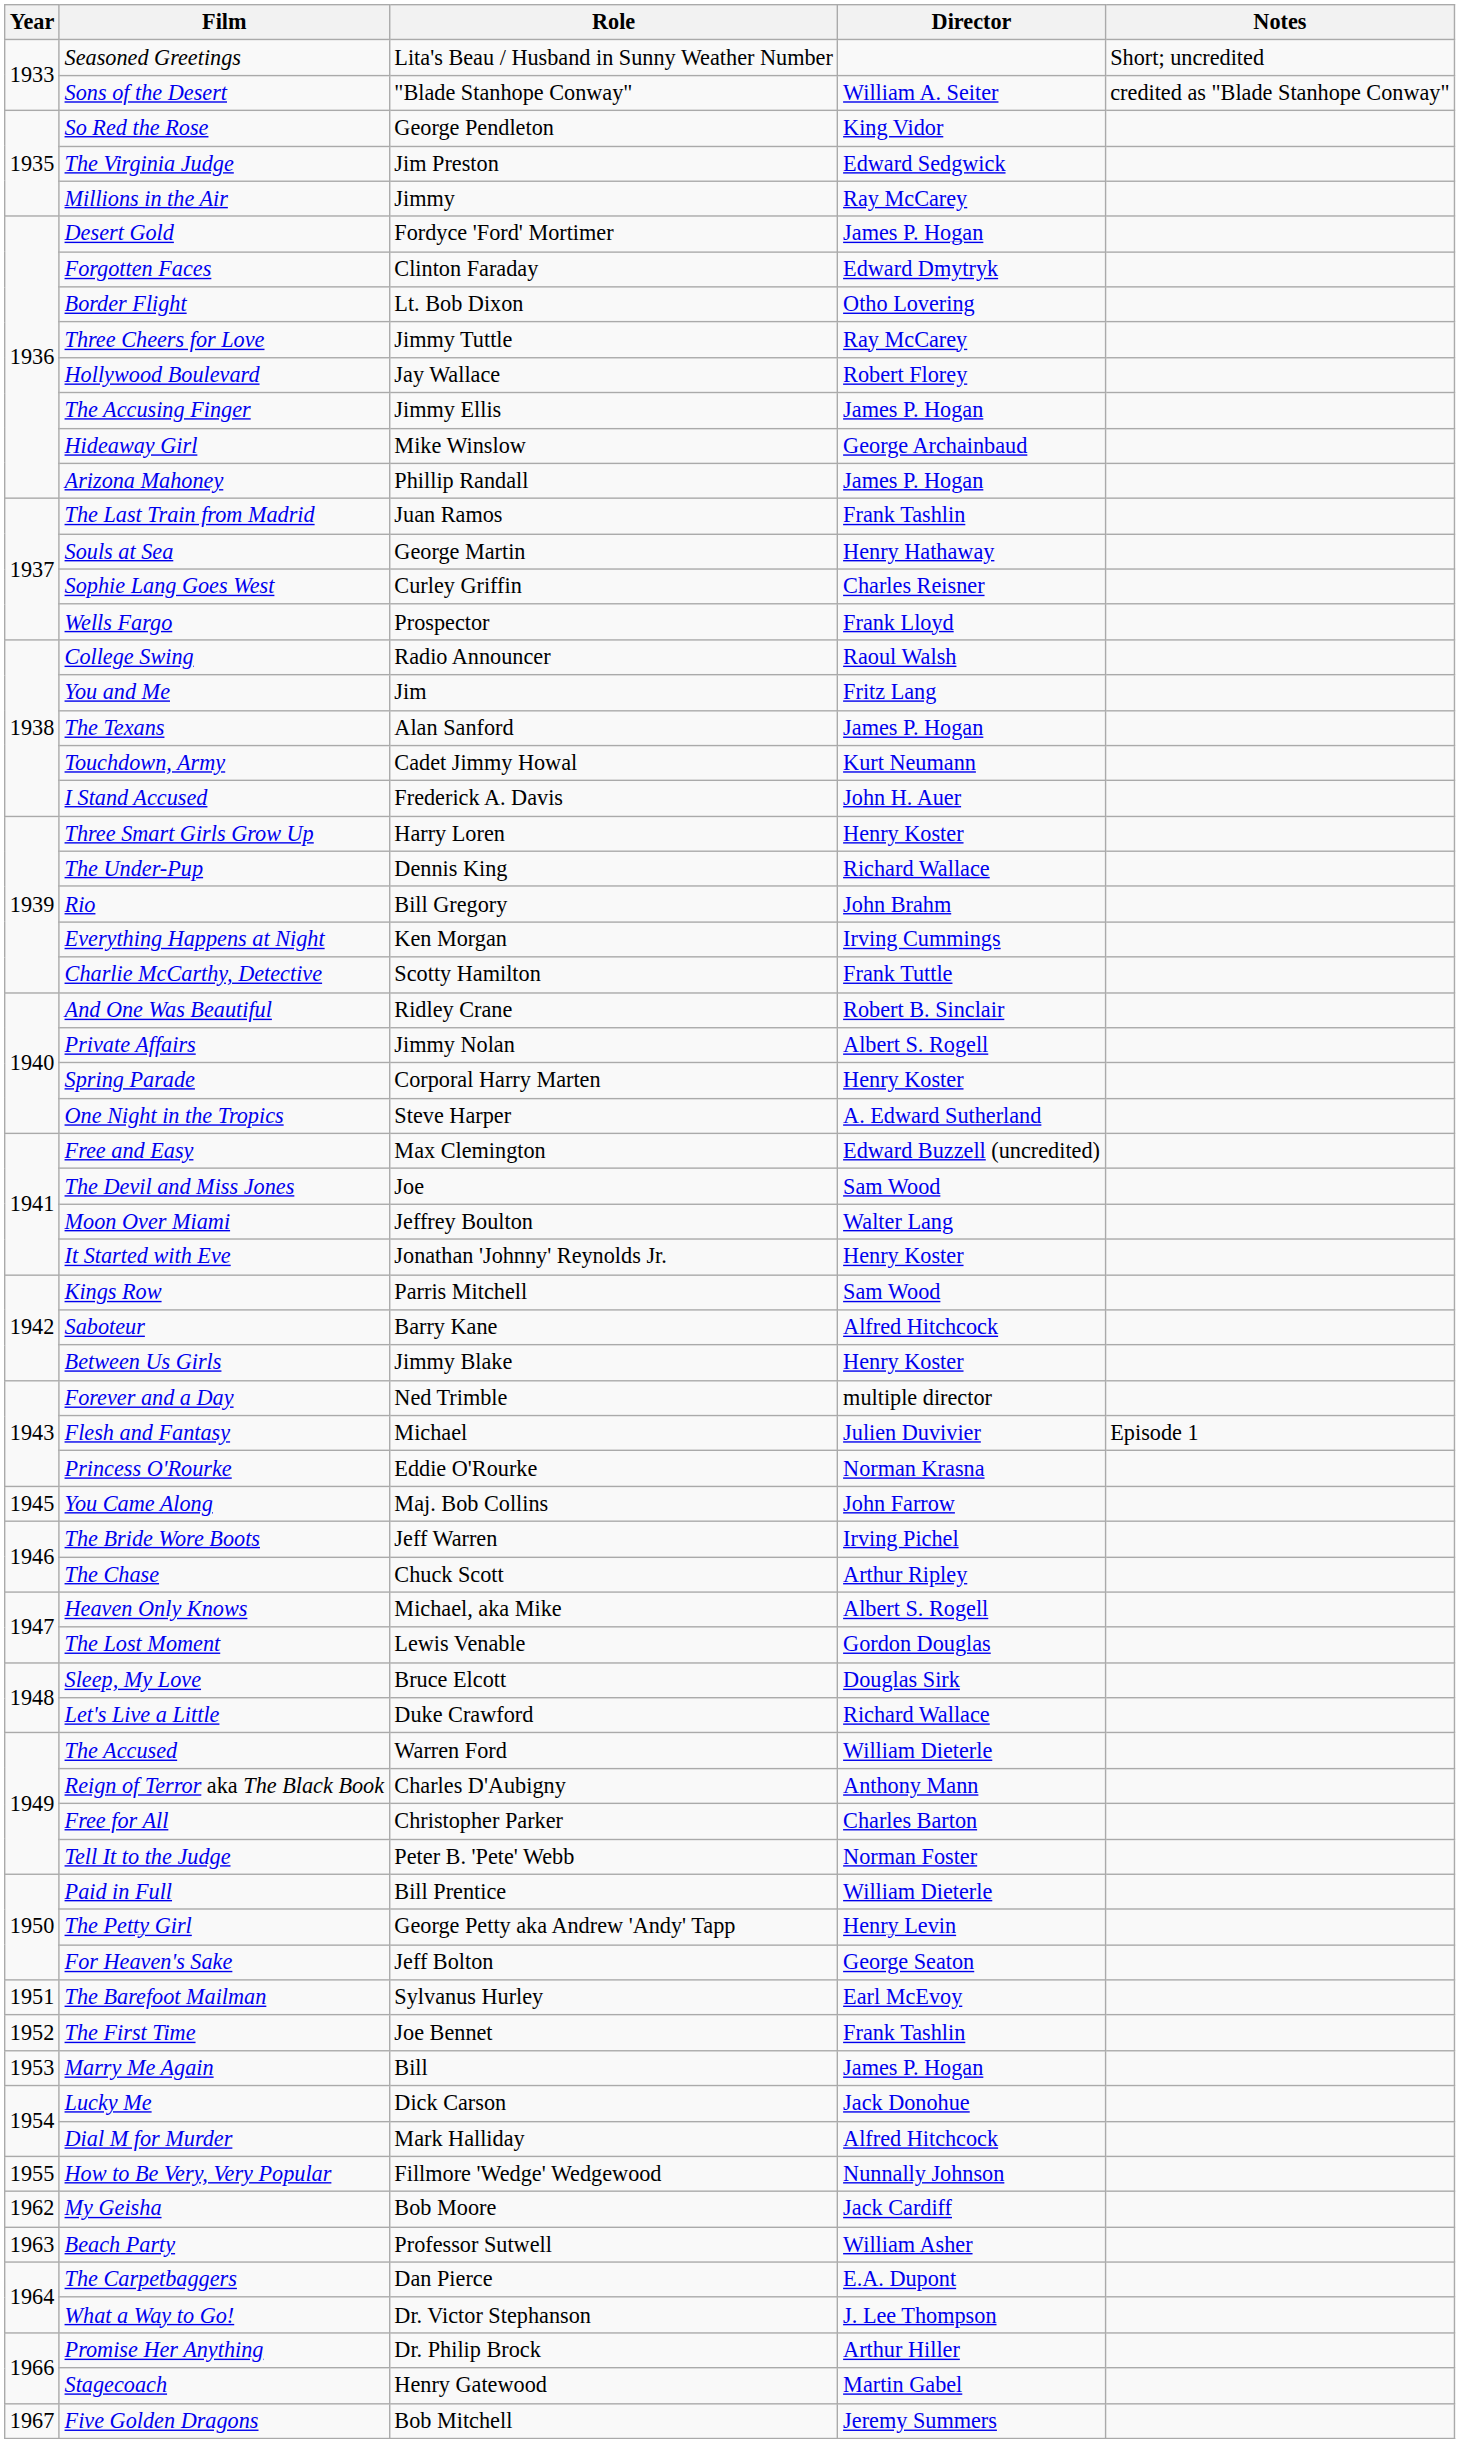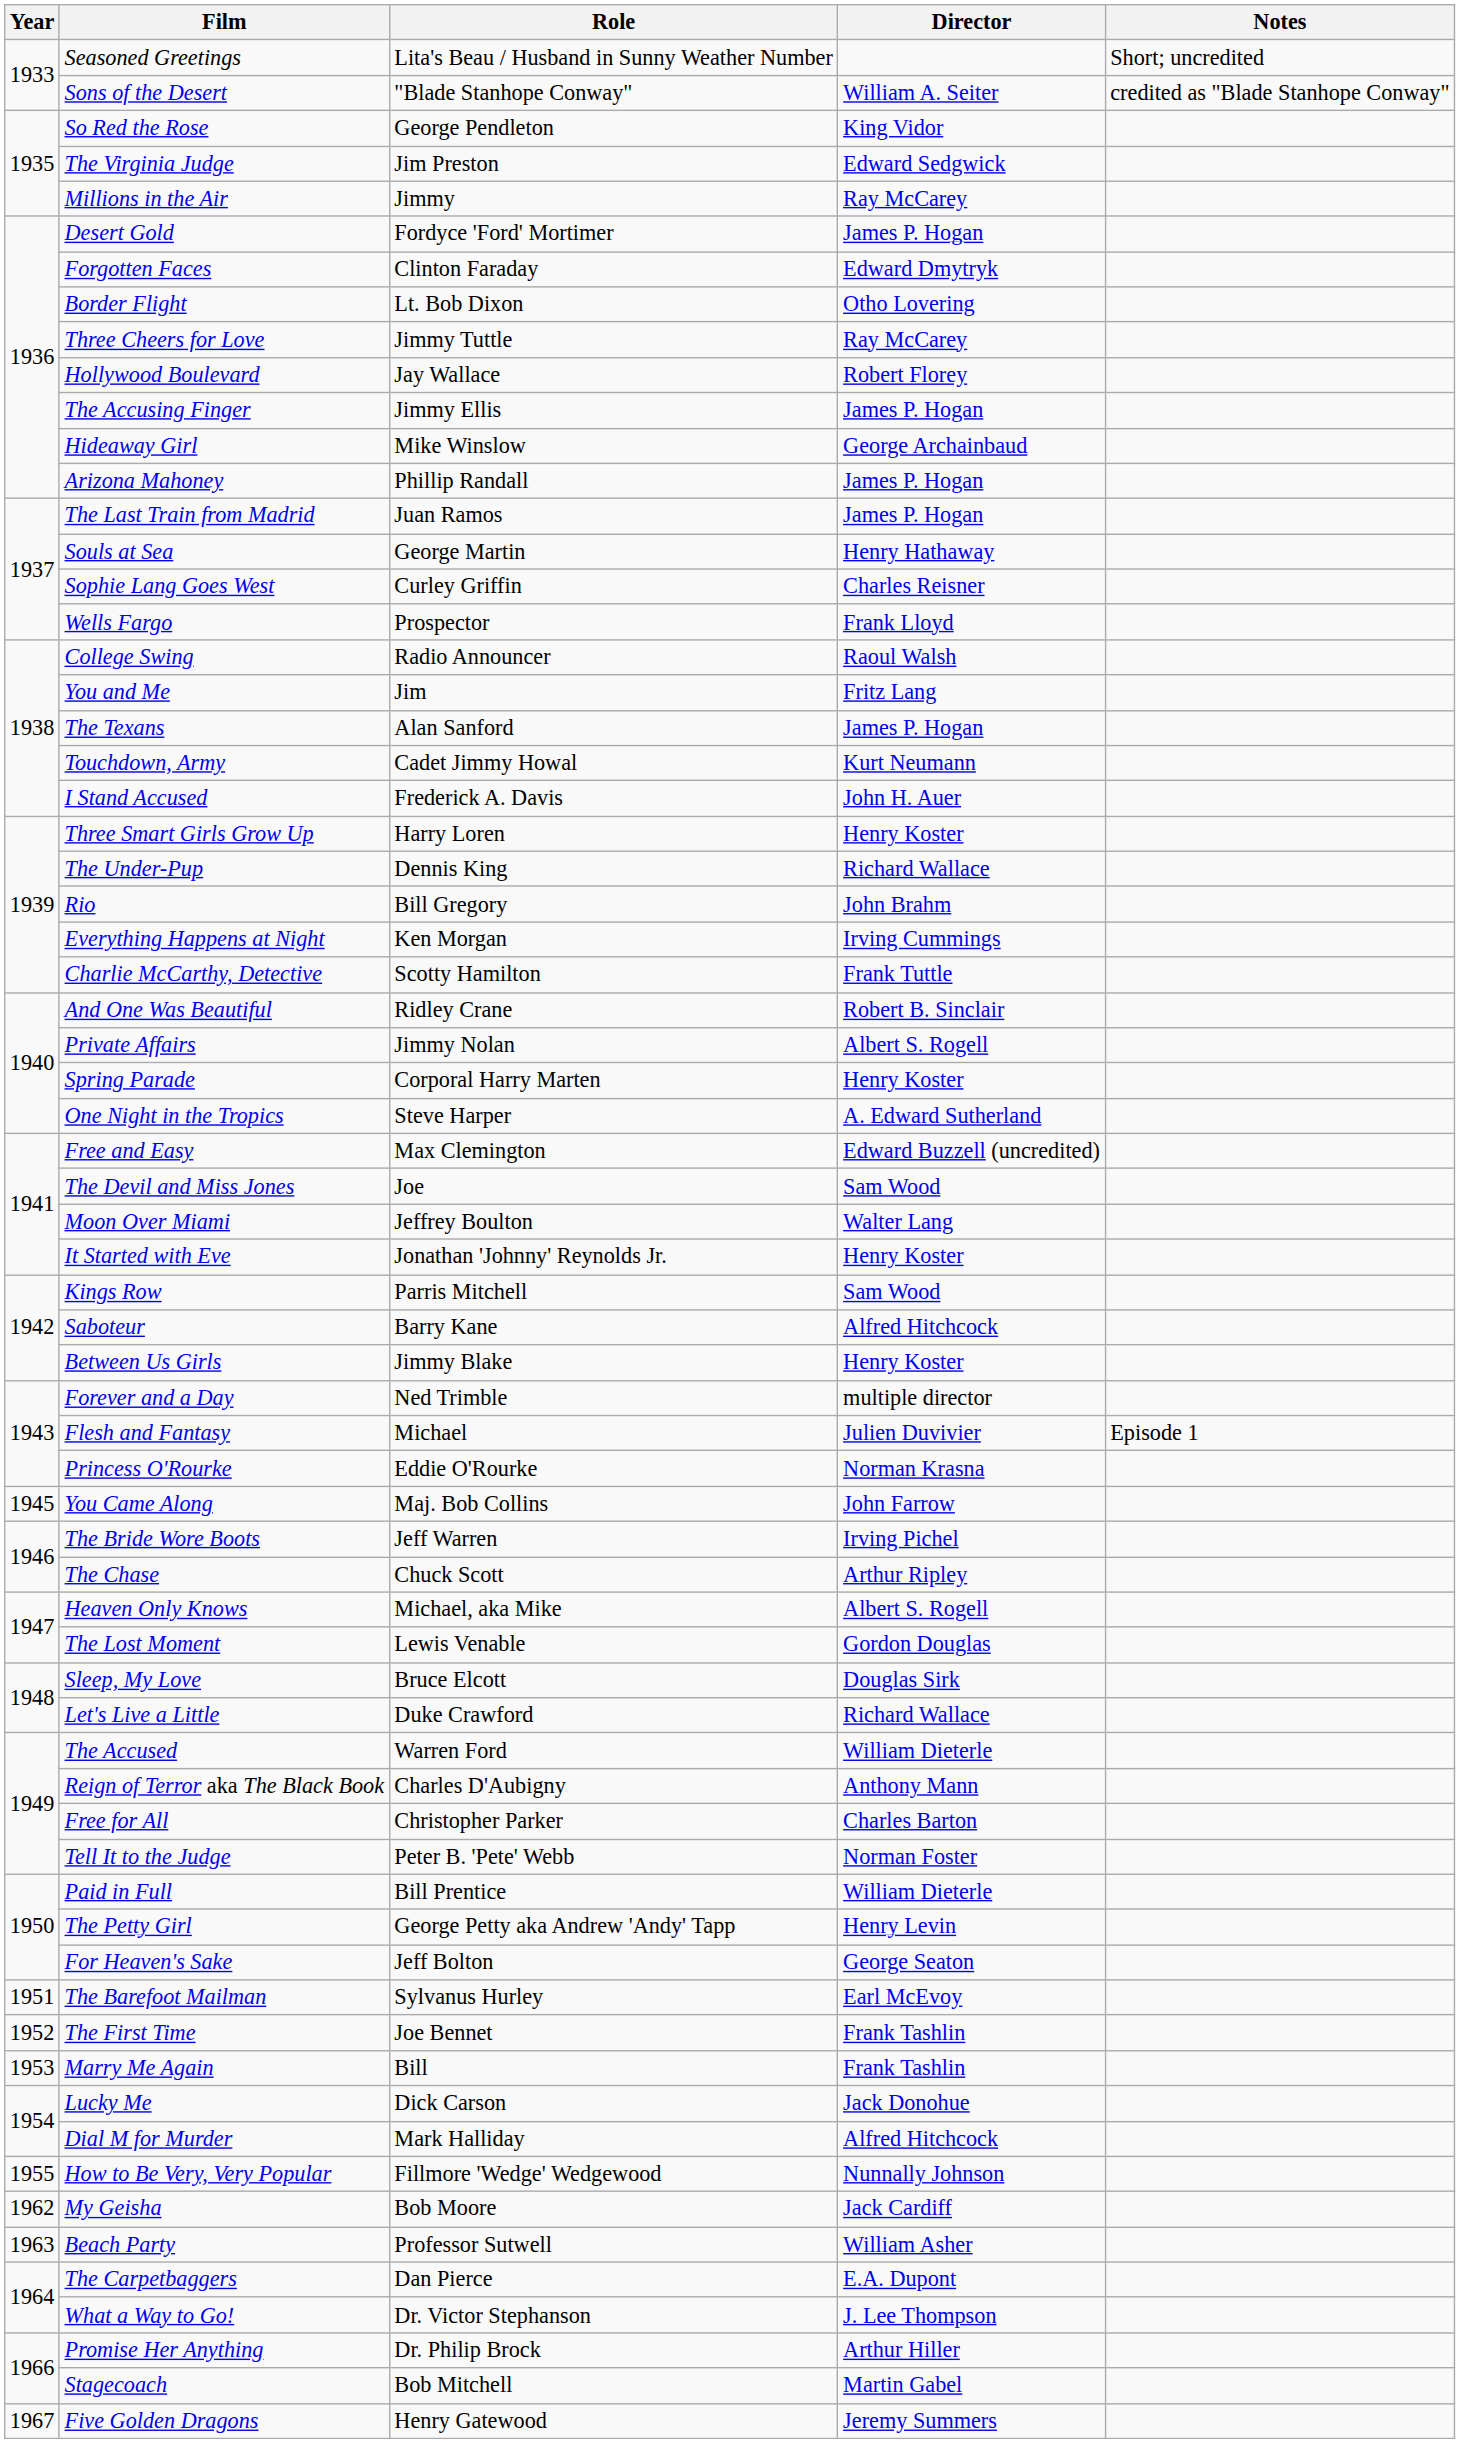The Last Train from Madrid | Director: Frank Tashlin -> James P. Hogan
Marry Me Again | Director: James P. Hogan -> Frank Tashlin
Stagecoach | Role: Henry Gatewood -> Bob Mitchell
Five Golden Dragons | Role: Bob Mitchell -> Henry Gatewood
